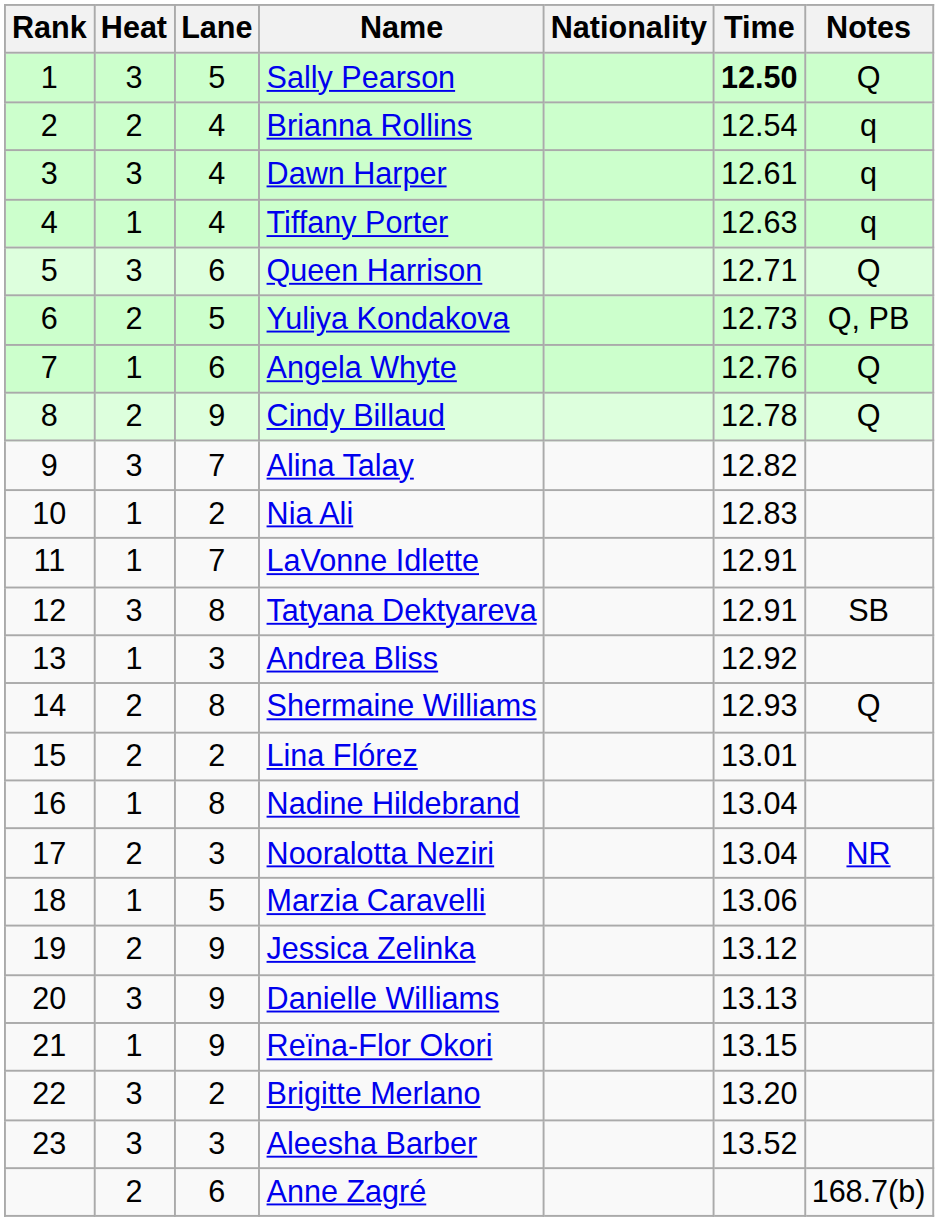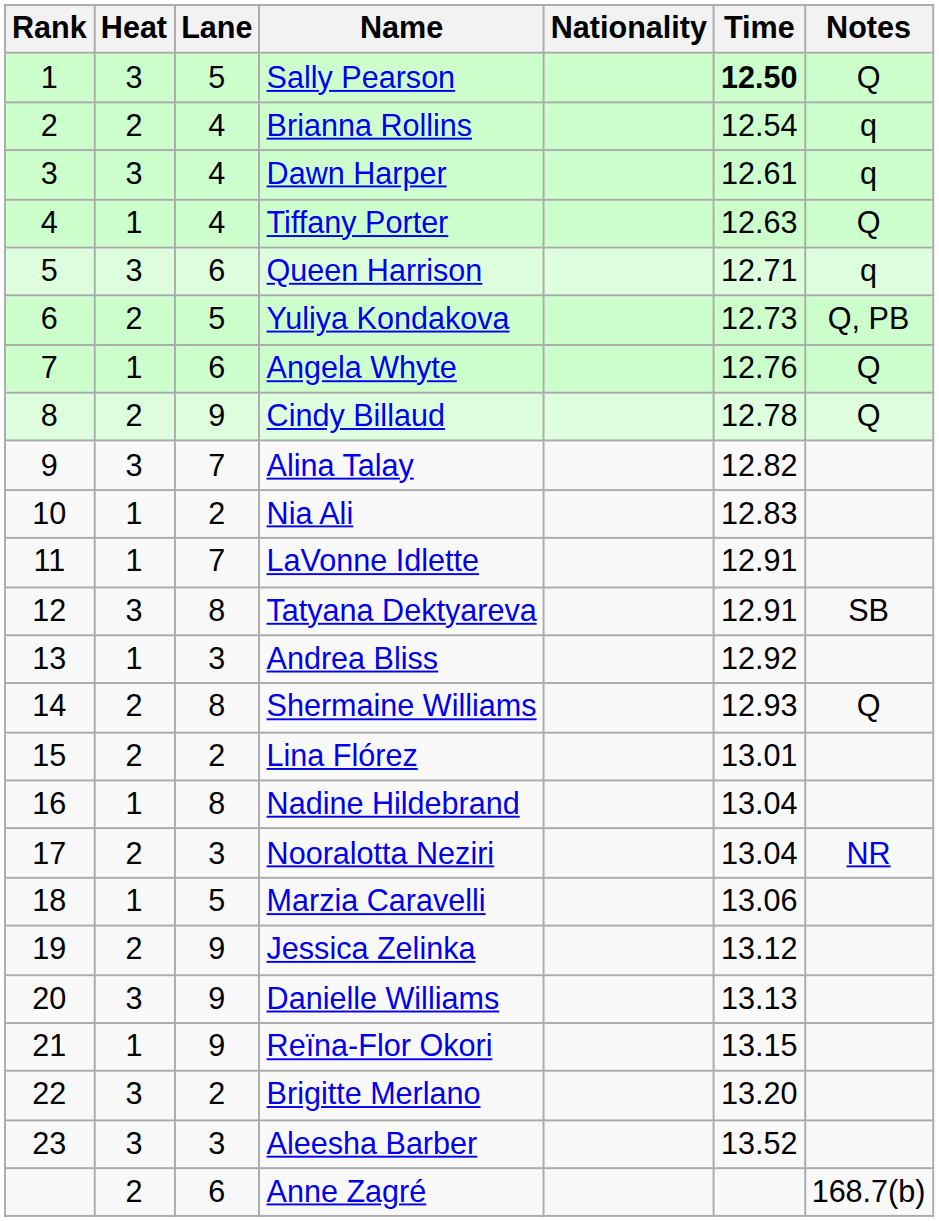Tiffany Porter | Notes: q -> Q
Queen Harrison | Notes: Q -> q
